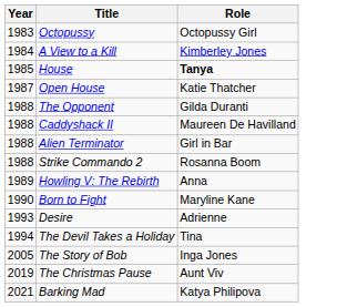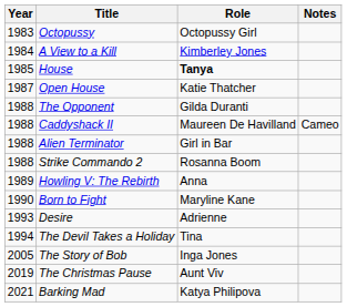+ column: Notes | Cameo
